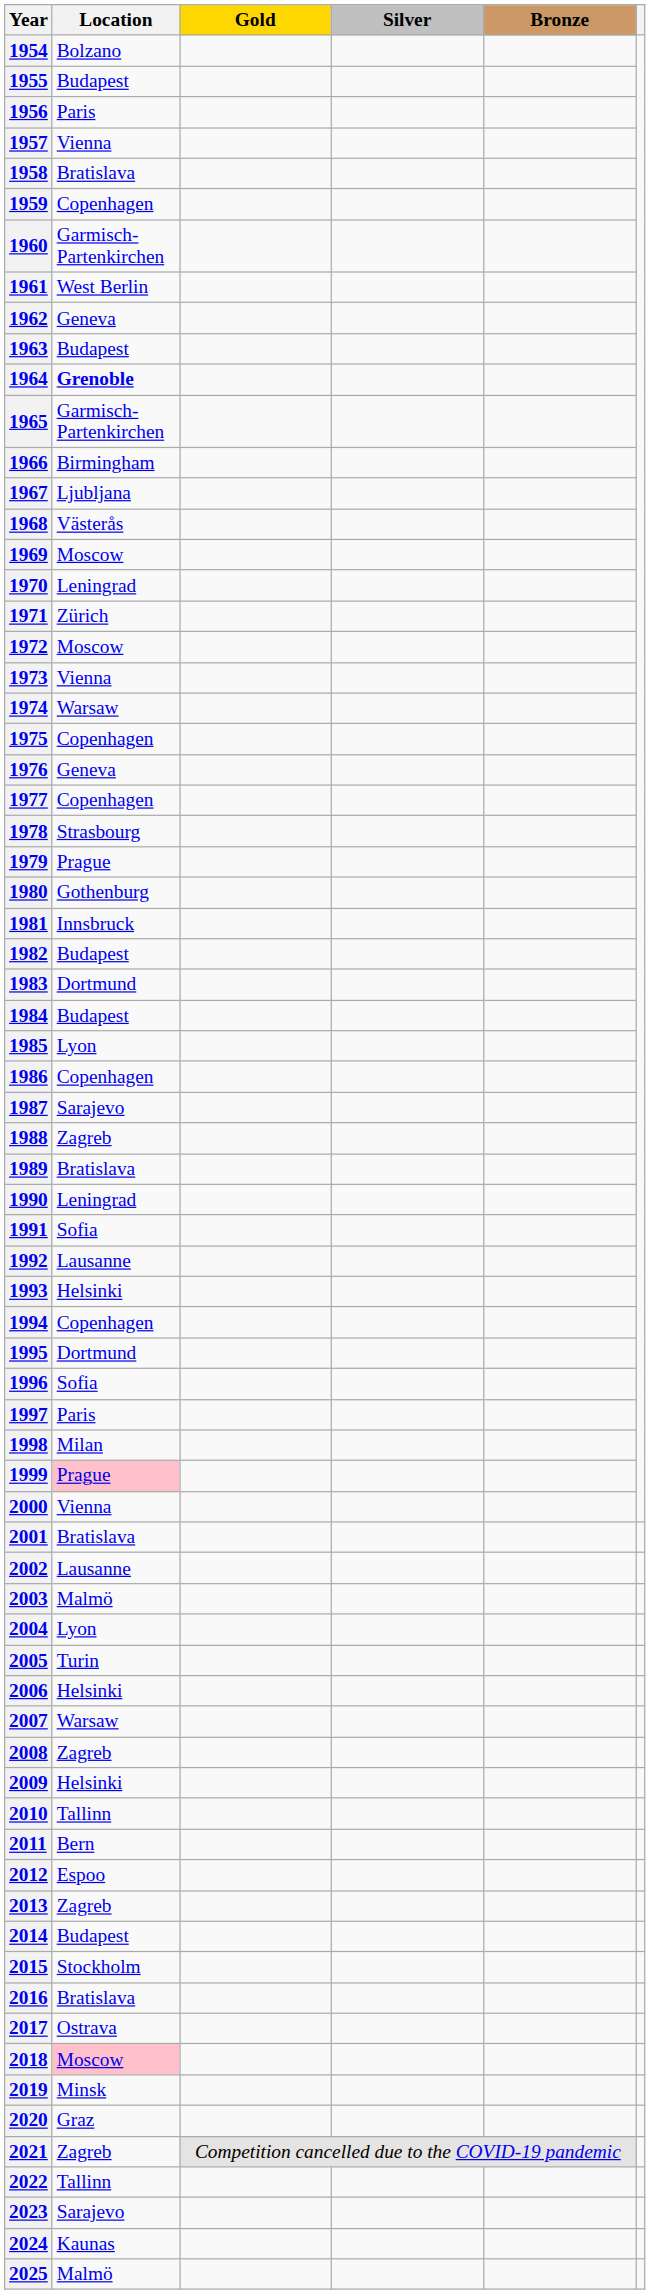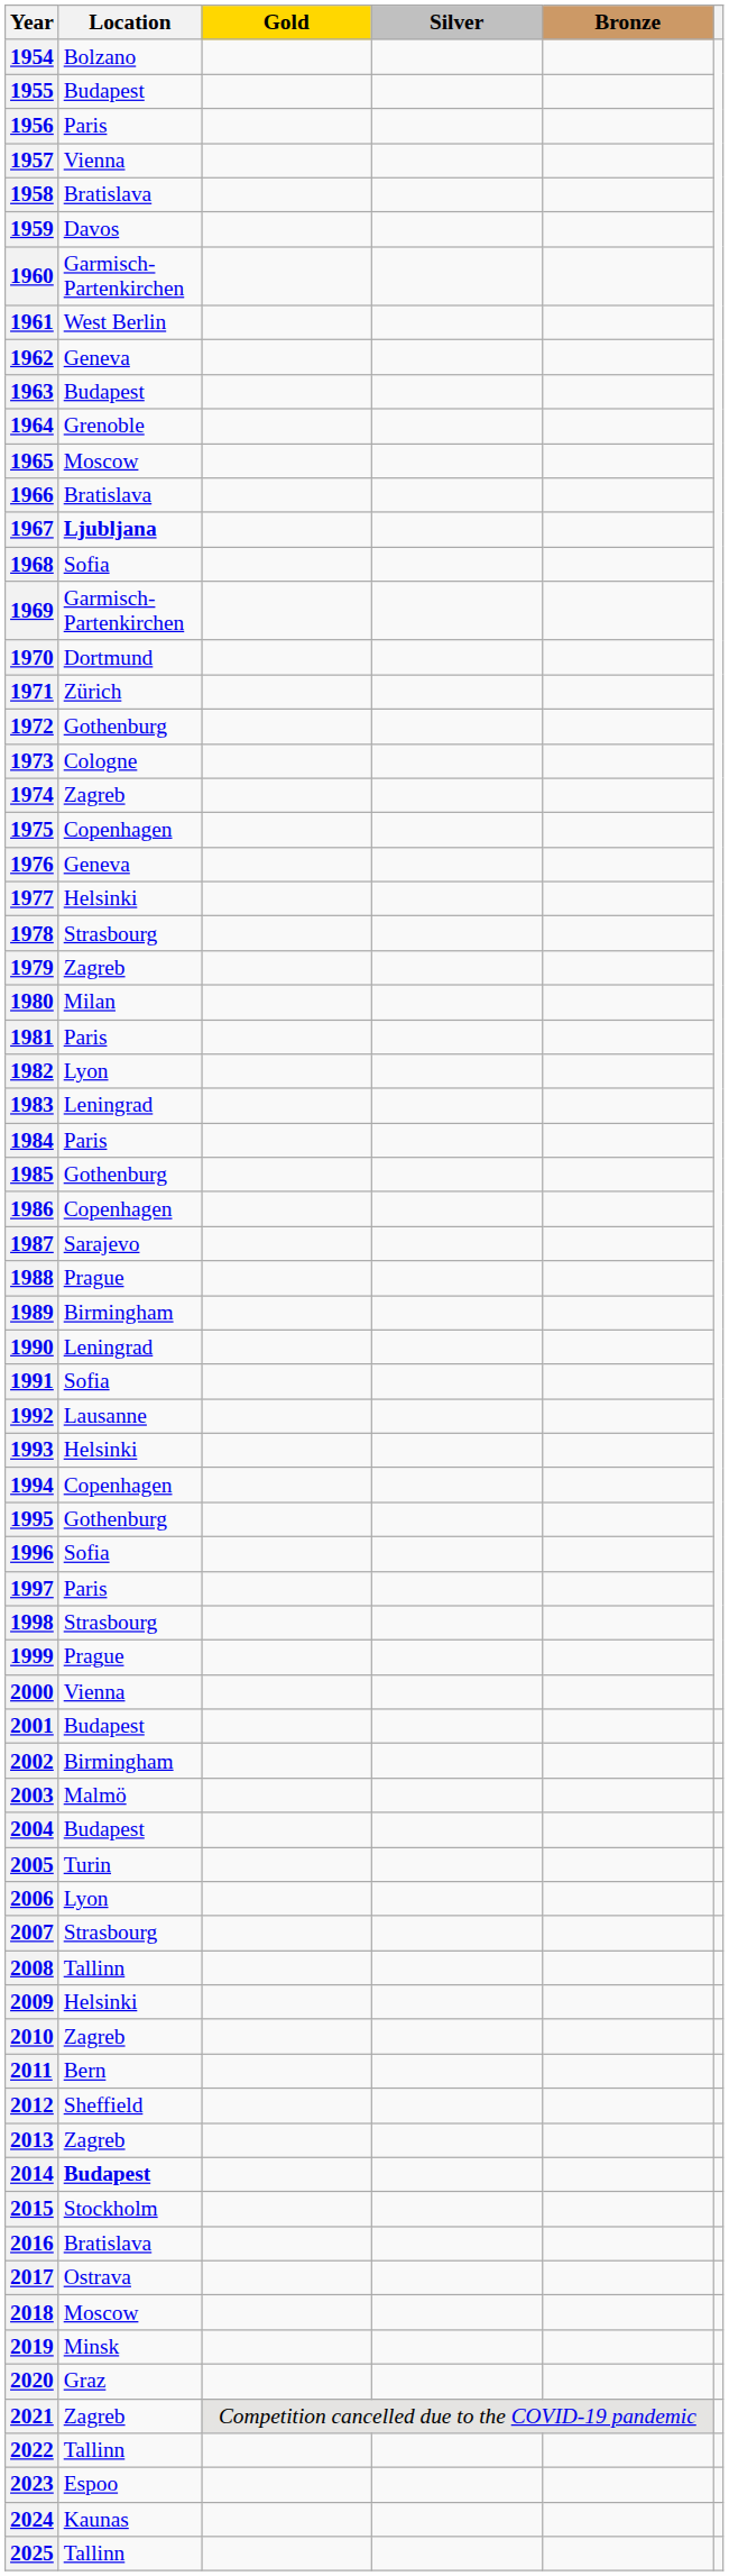1959 | Location: Copenhagen -> Davos
1964 | Location: bold -> normal
1965 | Location: Garmisch-Partenkirchen -> Moscow
1966 | Location: Birmingham -> Bratislava
1967 | Location: normal -> bold
1968 | Location: Västerås -> Sofia
1969 | Location: Moscow -> Garmisch-Partenkirchen
1970 | Location: Leningrad -> Dortmund
1972 | Location: Moscow -> Gothenburg
1973 | Location: Vienna -> Cologne
1974 | Location: Warsaw -> Zagreb
1977 | Location: Copenhagen -> Helsinki
1979 | Location: Prague -> Zagreb
1980 | Location: Gothenburg -> Milan
1981 | Location: Innsbruck -> Paris
1982 | Location: Budapest -> Lyon
1983 | Location: Dortmund -> Leningrad
1984 | Location: Budapest -> Paris
1985 | Location: Lyon -> Gothenburg
1988 | Location: Zagreb -> Prague
1989 | Location: Bratislava -> Birmingham
1995 | Location: Dortmund -> Gothenburg
1998 | Location: Milan -> Strasbourg
1999 | Location: pink background -> no background
2001 | Location: Bratislava -> Budapest
2002 | Location: Lausanne -> Birmingham
2004 | Location: Lyon -> Budapest
2006 | Location: Helsinki -> Lyon
2007 | Location: Warsaw -> Strasbourg
2008 | Location: Zagreb -> Tallinn
2010 | Location: Tallinn -> Zagreb
2012 | Location: Espoo -> Sheffield
2014 | Location: normal -> bold
2018 | Location: pink background -> no background
2023 | Location: Sarajevo -> Espoo
2025 | Location: Malmö -> Tallinn
